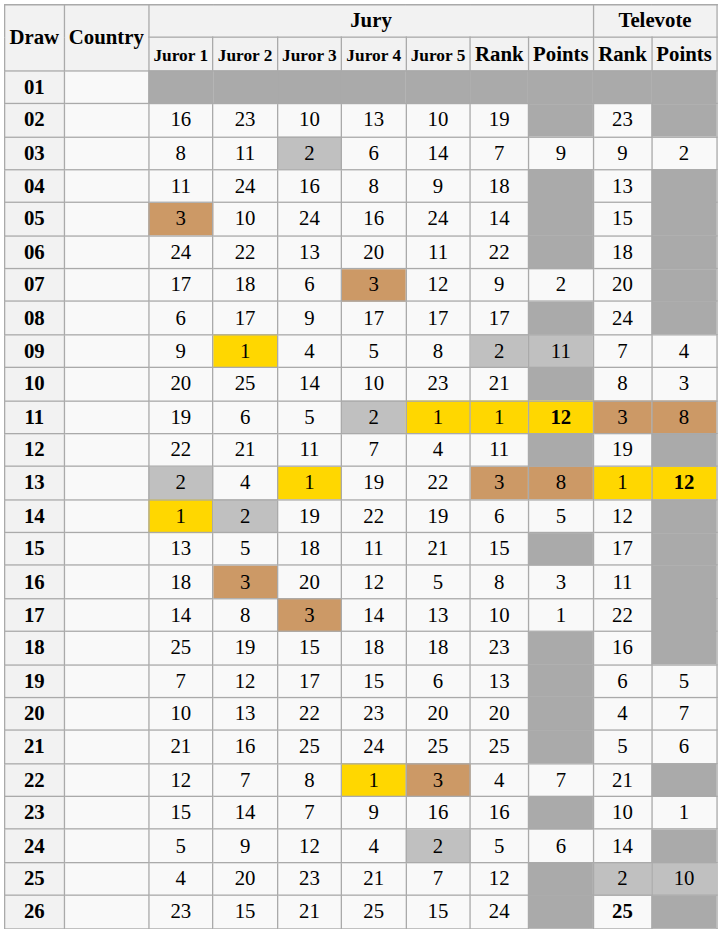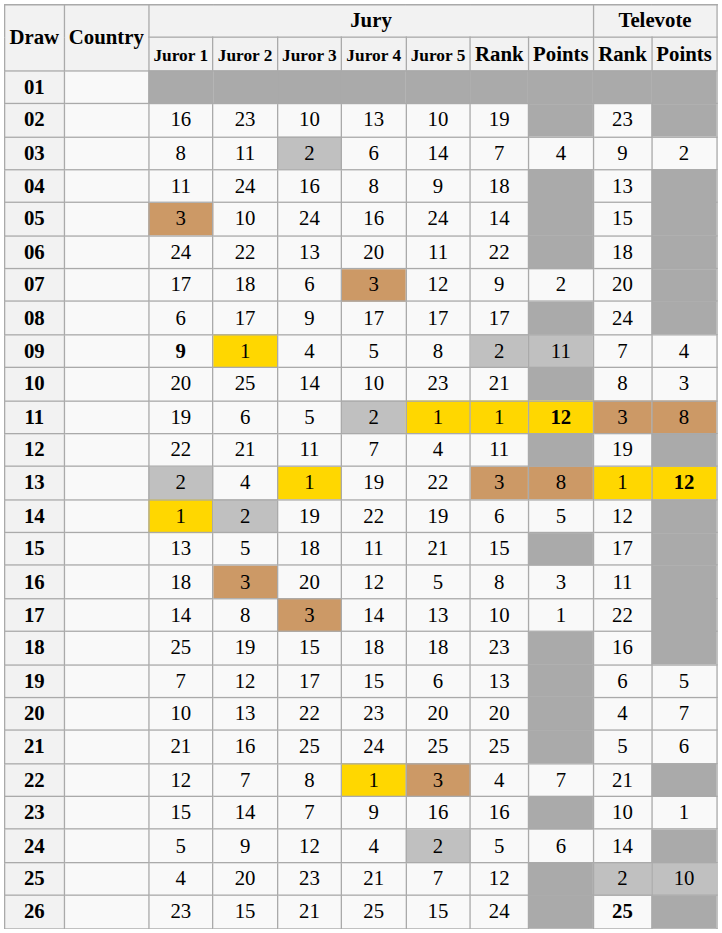03 | Jury / Points: 9 -> 4
09 | Jury / Juror 1: normal -> bold
